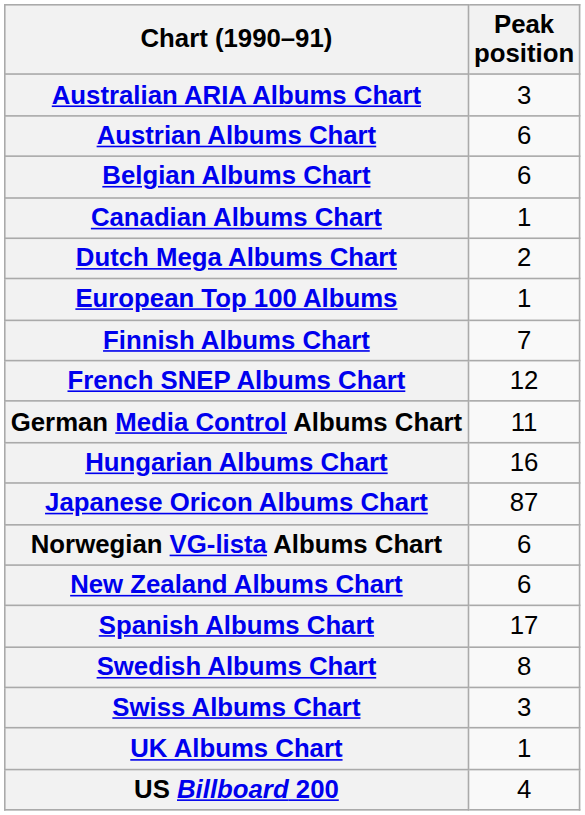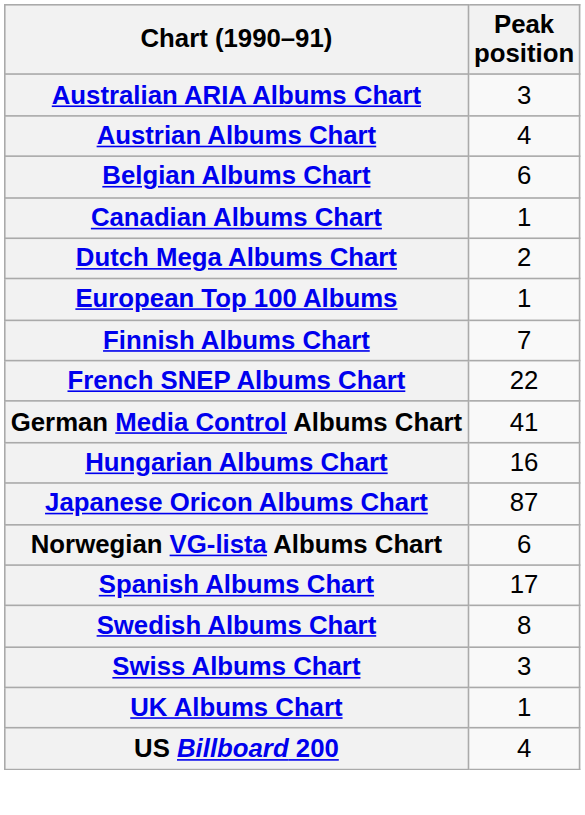Austrian Albums Chart | Peak position: 6 -> 4
French SNEP Albums Chart | Peak position: 12 -> 22
German Media Control Albums Chart | Peak position: 11 -> 41
- row: New Zealand Albums Chart | 6
